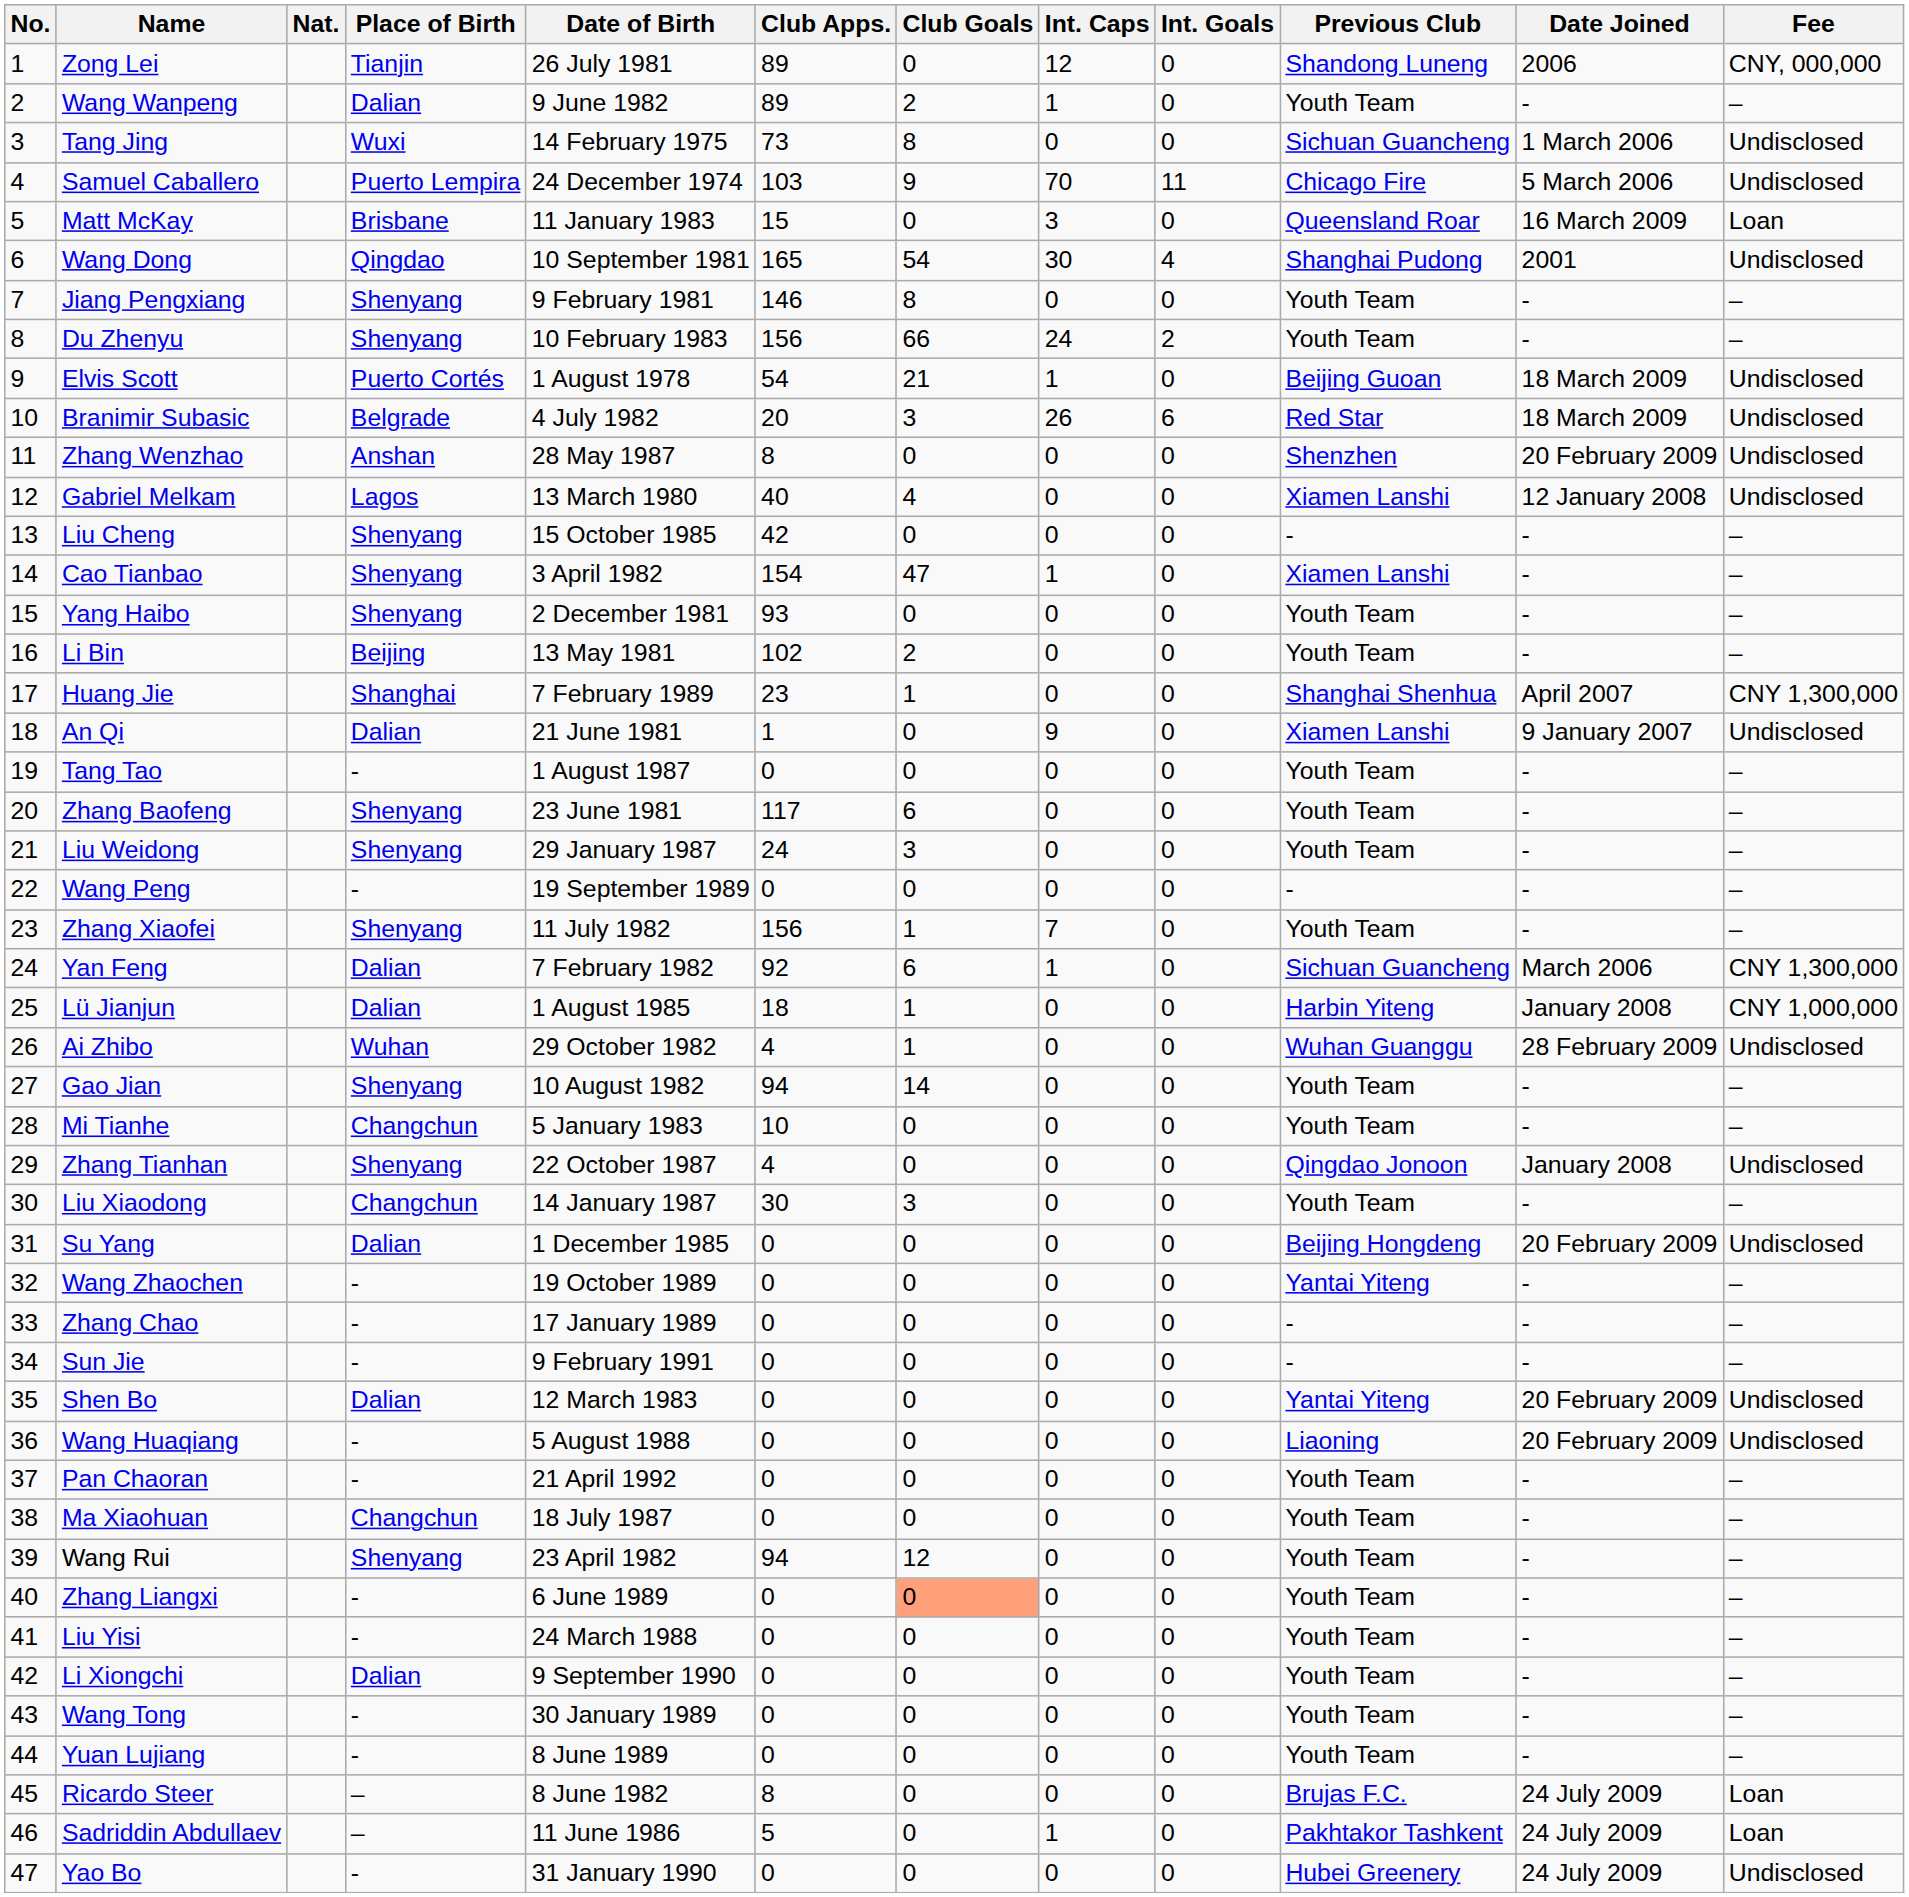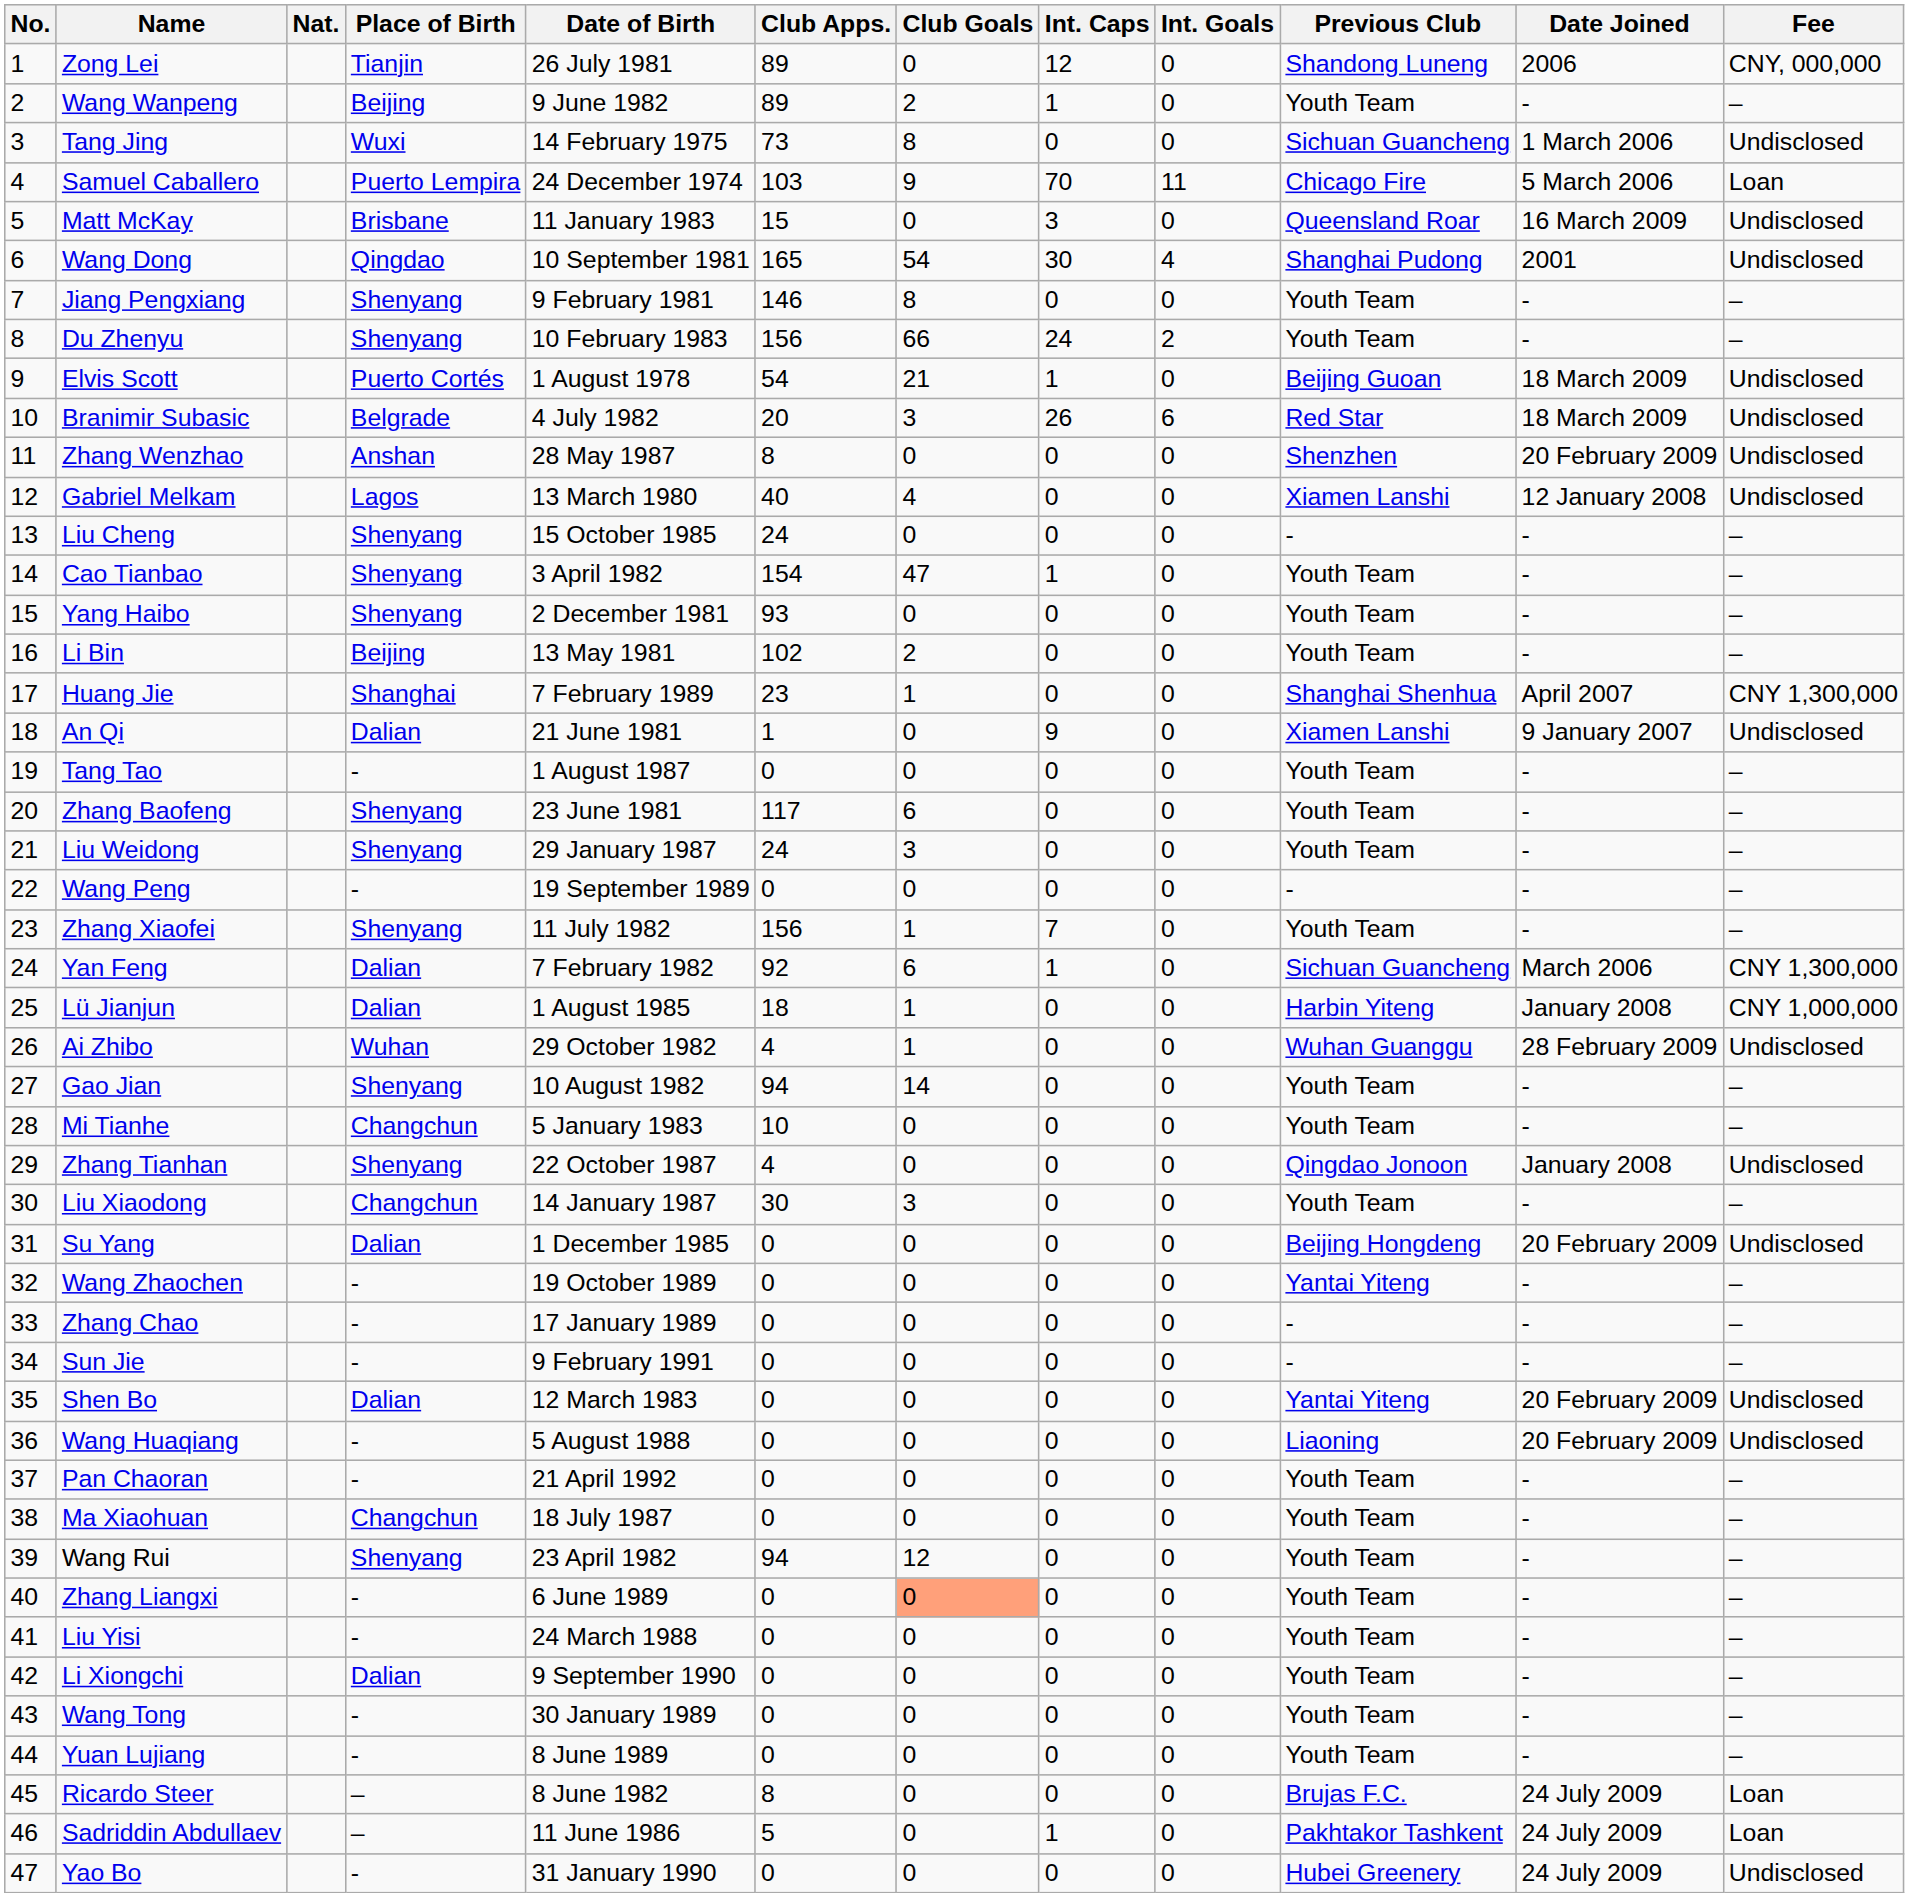Wang Wanpeng | Place of Birth: Dalian -> Beijing
Samuel Caballero | Fee: Undisclosed -> Loan
Matt McKay | Fee: Loan -> Undisclosed
Liu Cheng | Club Apps.: 42 -> 24
Cao Tianbao | Previous Club: Xiamen Lanshi -> Youth Team
